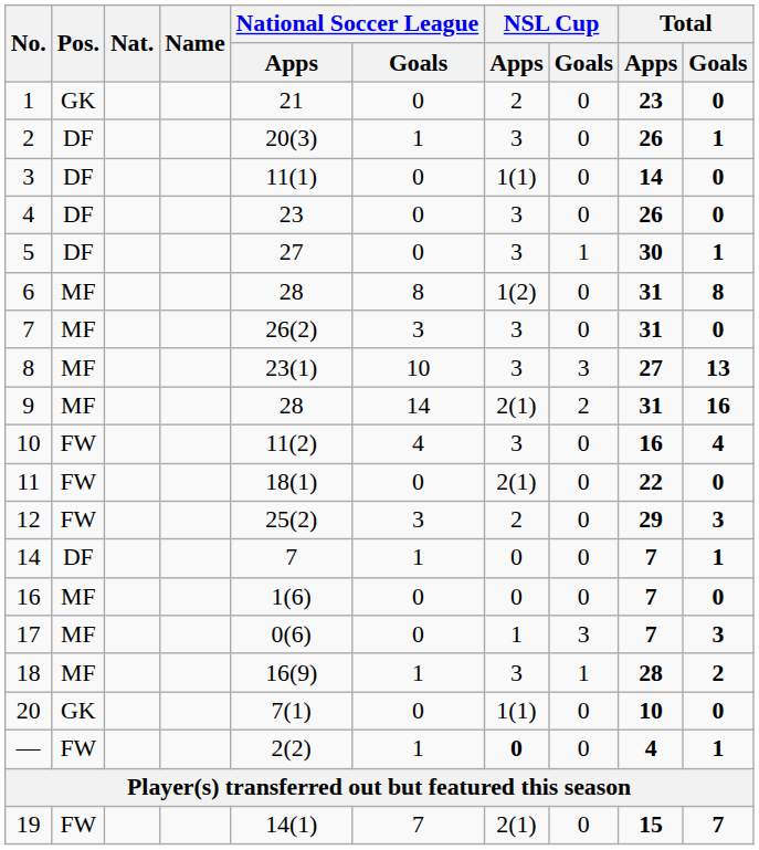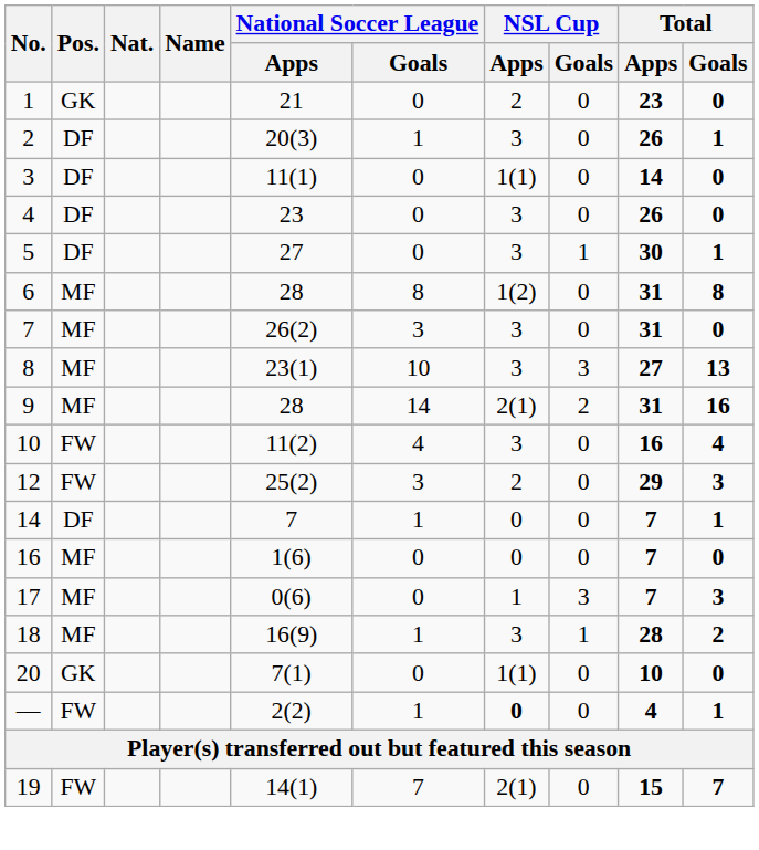- row: 11 | FW | 18(1) | 0 | 2(1) | 0 | 22 | 0
